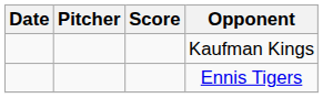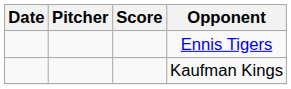rows swapped: Kaufman Kings <-> Ennis Tigers
